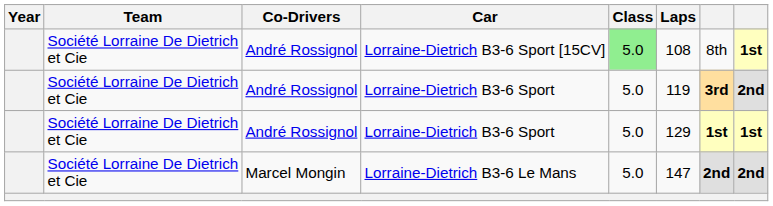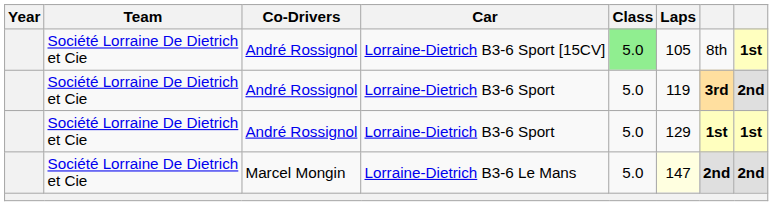Lorraine-Dietrich B3-6 Sport [15CV] | Laps: 108 -> 105
Lorraine-Dietrich B3-6 Le Mans | Laps: no background -> lightyellow background
